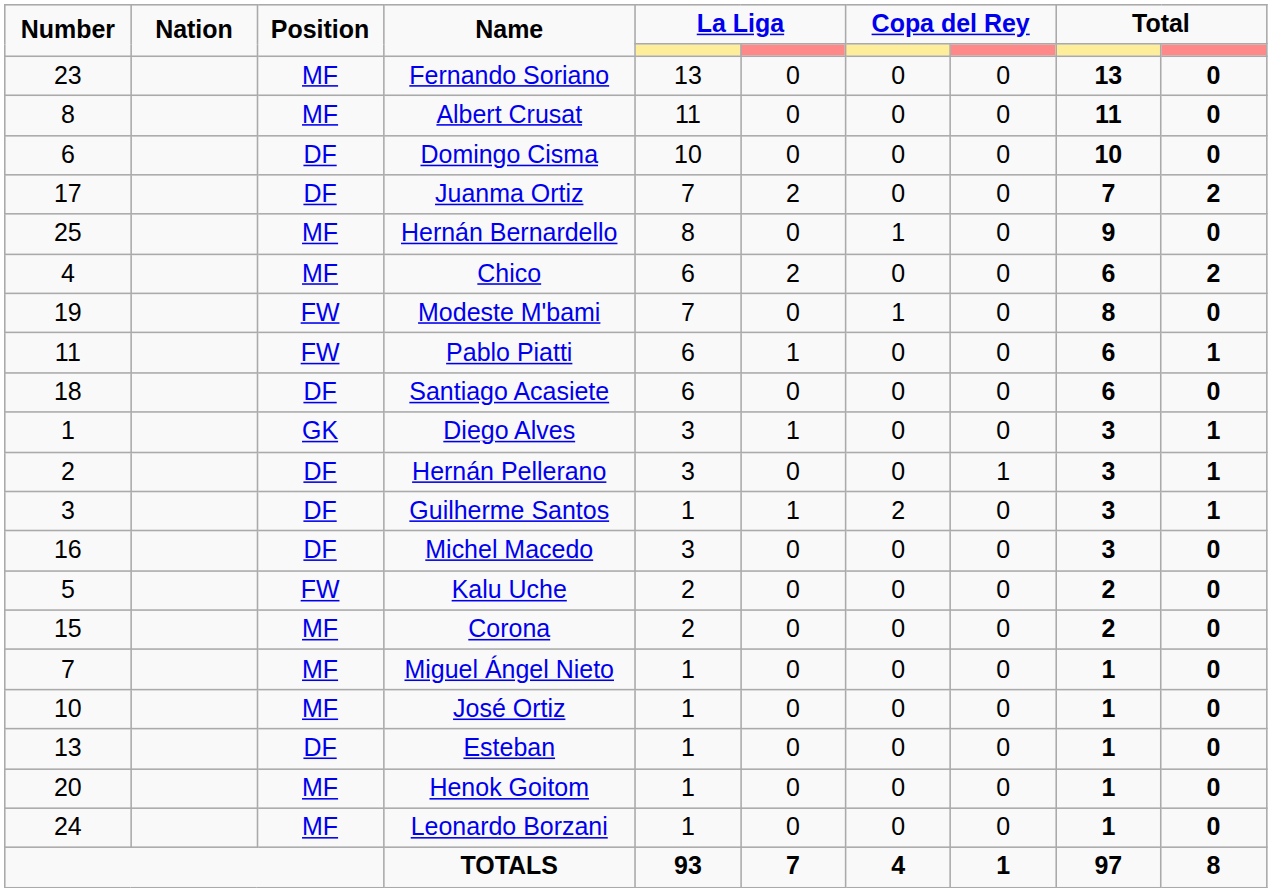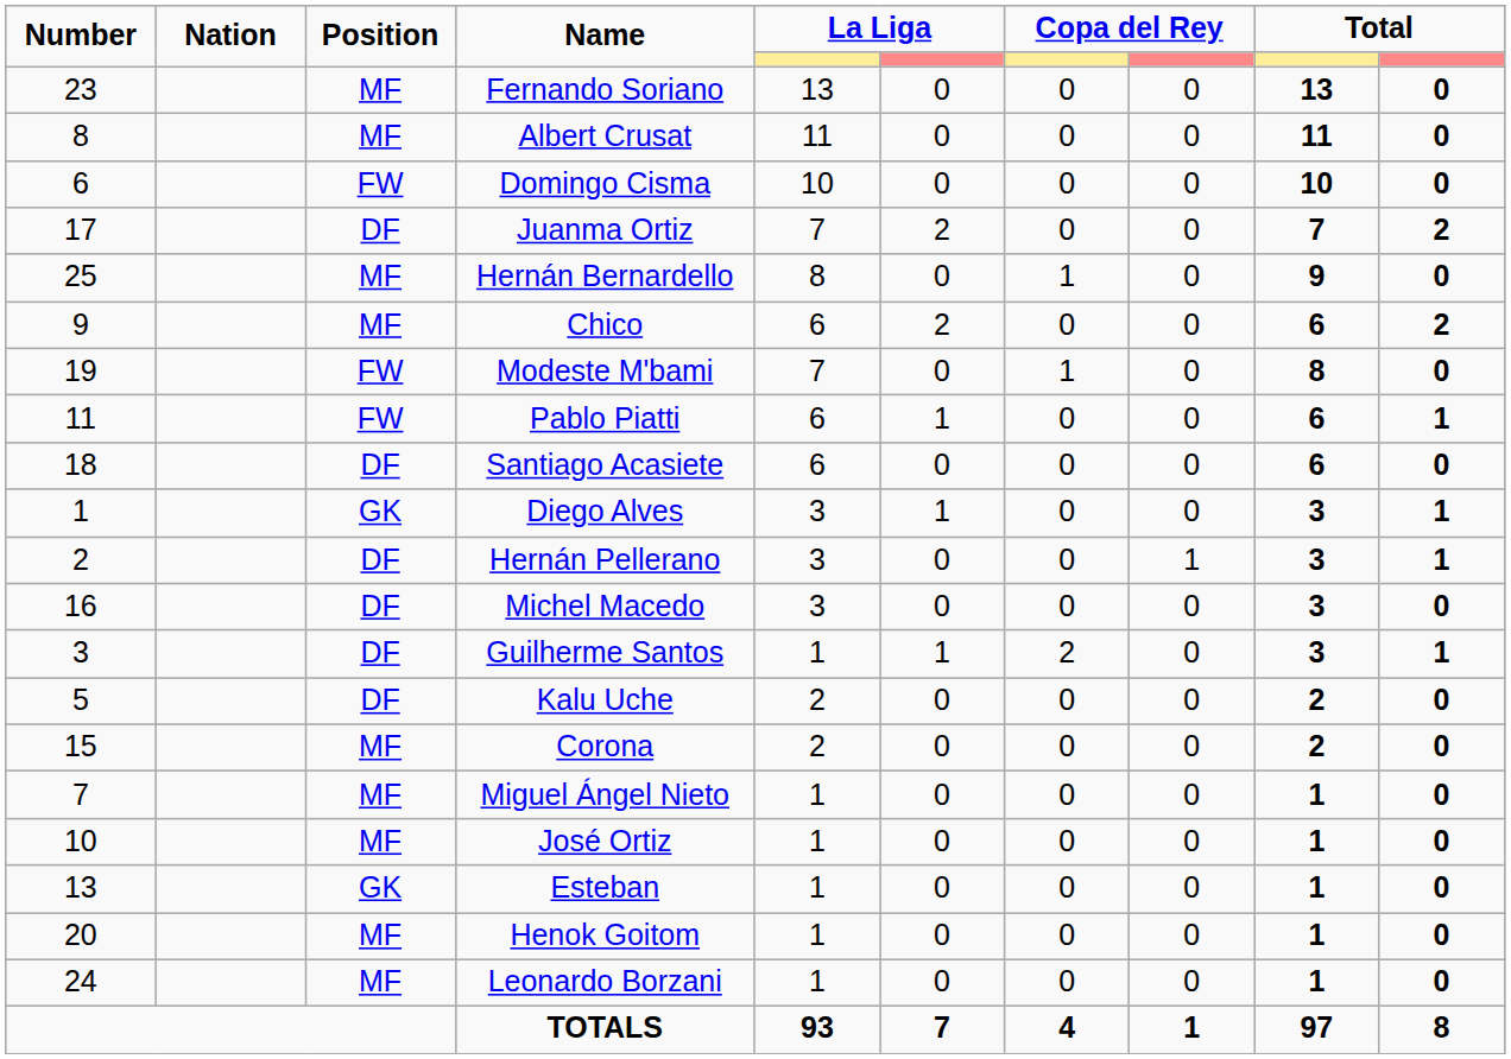Domingo Cisma | Position: DF -> FW
Chico | Number: 4 -> 9
rows swapped: Guilherme Santos <-> Michel Macedo
Kalu Uche | Position: FW -> DF
Esteban | Position: DF -> GK
